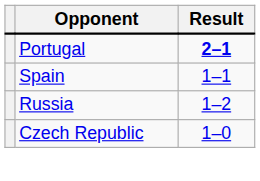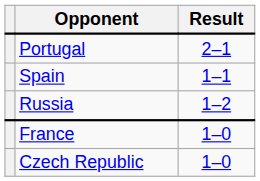Portugal | Result: bold -> normal
+ row: France | 1–0
